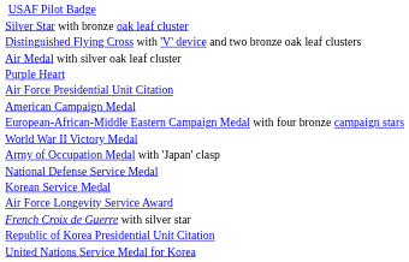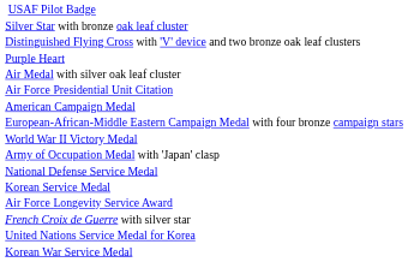rows swapped: Purple Heart <-> Air Medal with silver oak leaf cluster
- row: Republic of Korea Presidential Unit Citation
+ row: Korean War Service Medal
